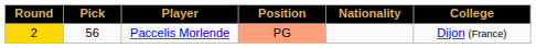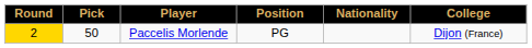Paccelis Morlende | Pick: 56 -> 50
Paccelis Morlende | Position: lightsalmon background -> no background
